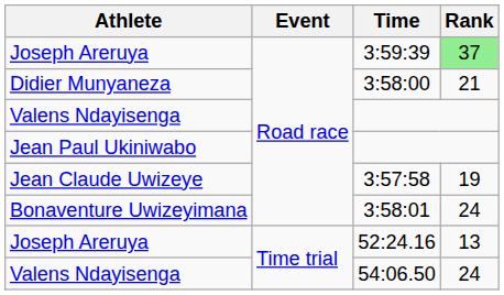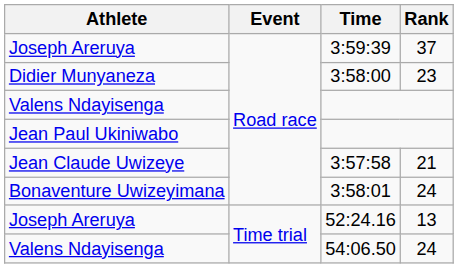3:59:39 | Rank: lightgreen background -> no background
3:58:00 | Rank: 21 -> 23
3:57:58 | Rank: 19 -> 21
